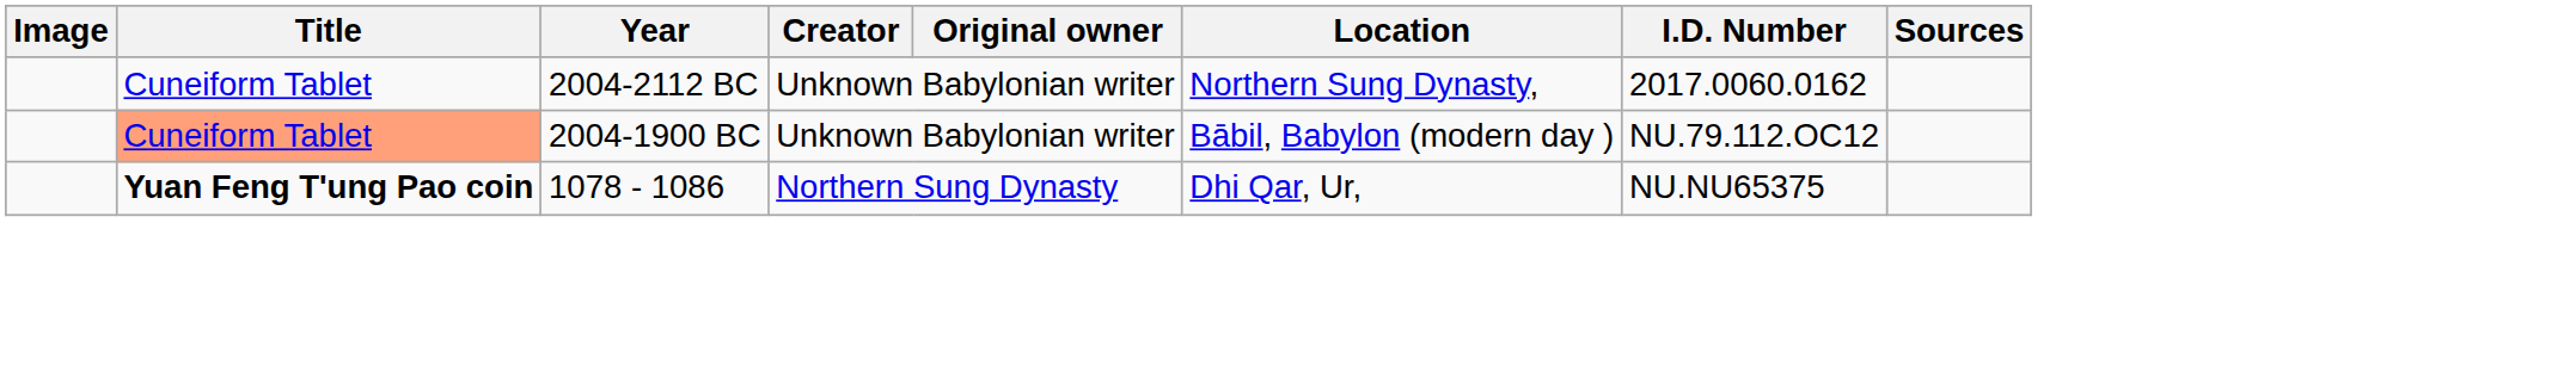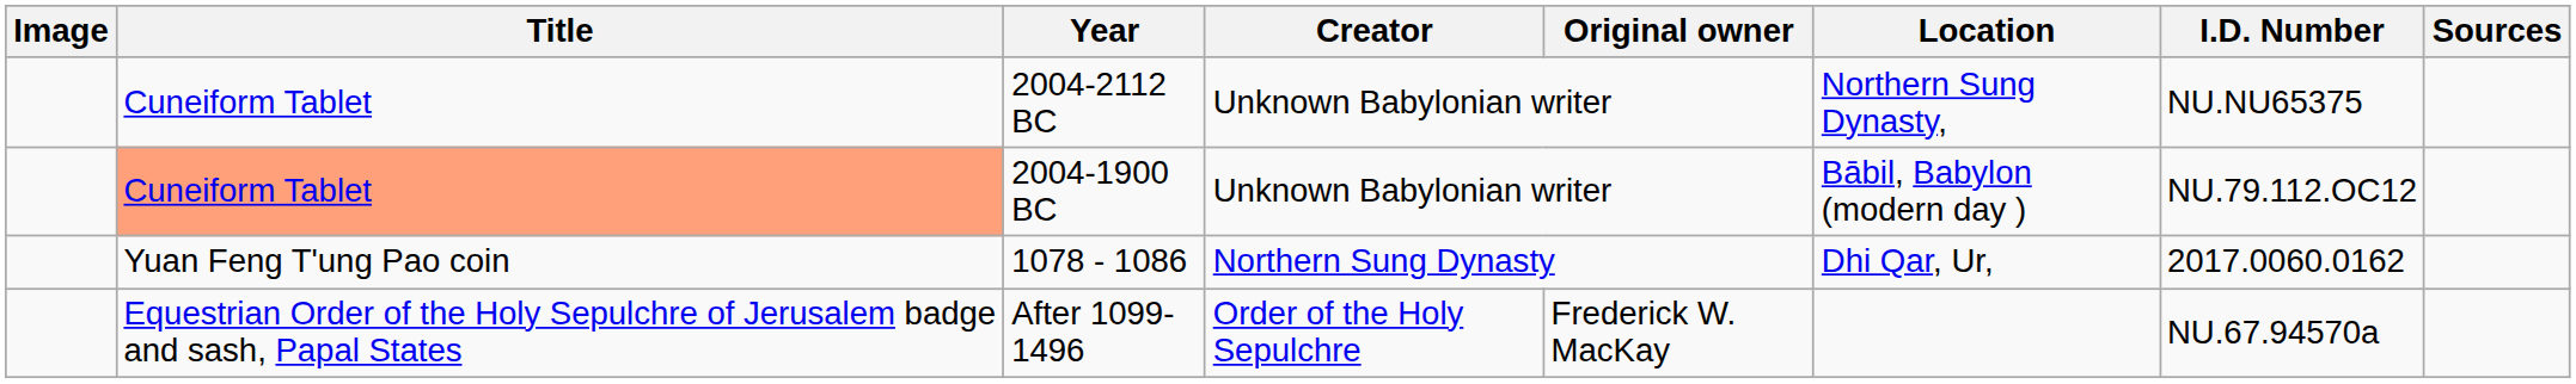2004-2112 BC | I.D. Number: 2017.0060.0162 -> NU.NU65375
1078 - 1086 | Title: bold -> normal
1078 - 1086 | I.D. Number: NU.NU65375 -> 2017.0060.0162
+ row: Equestrian Order of the Holy Sepulchre of Jerusalem badge and sash, Papal States | After 1099-1496 | Order of the Holy Sepulchre | Frederick W. MacKay | NU.67.94570a
